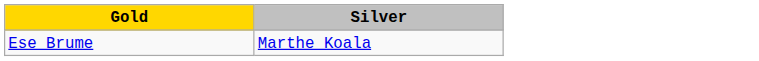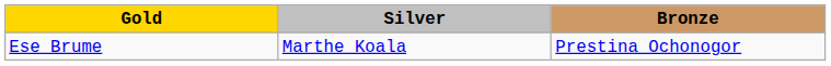+ column: Bronze | Prestina Ochonogor
